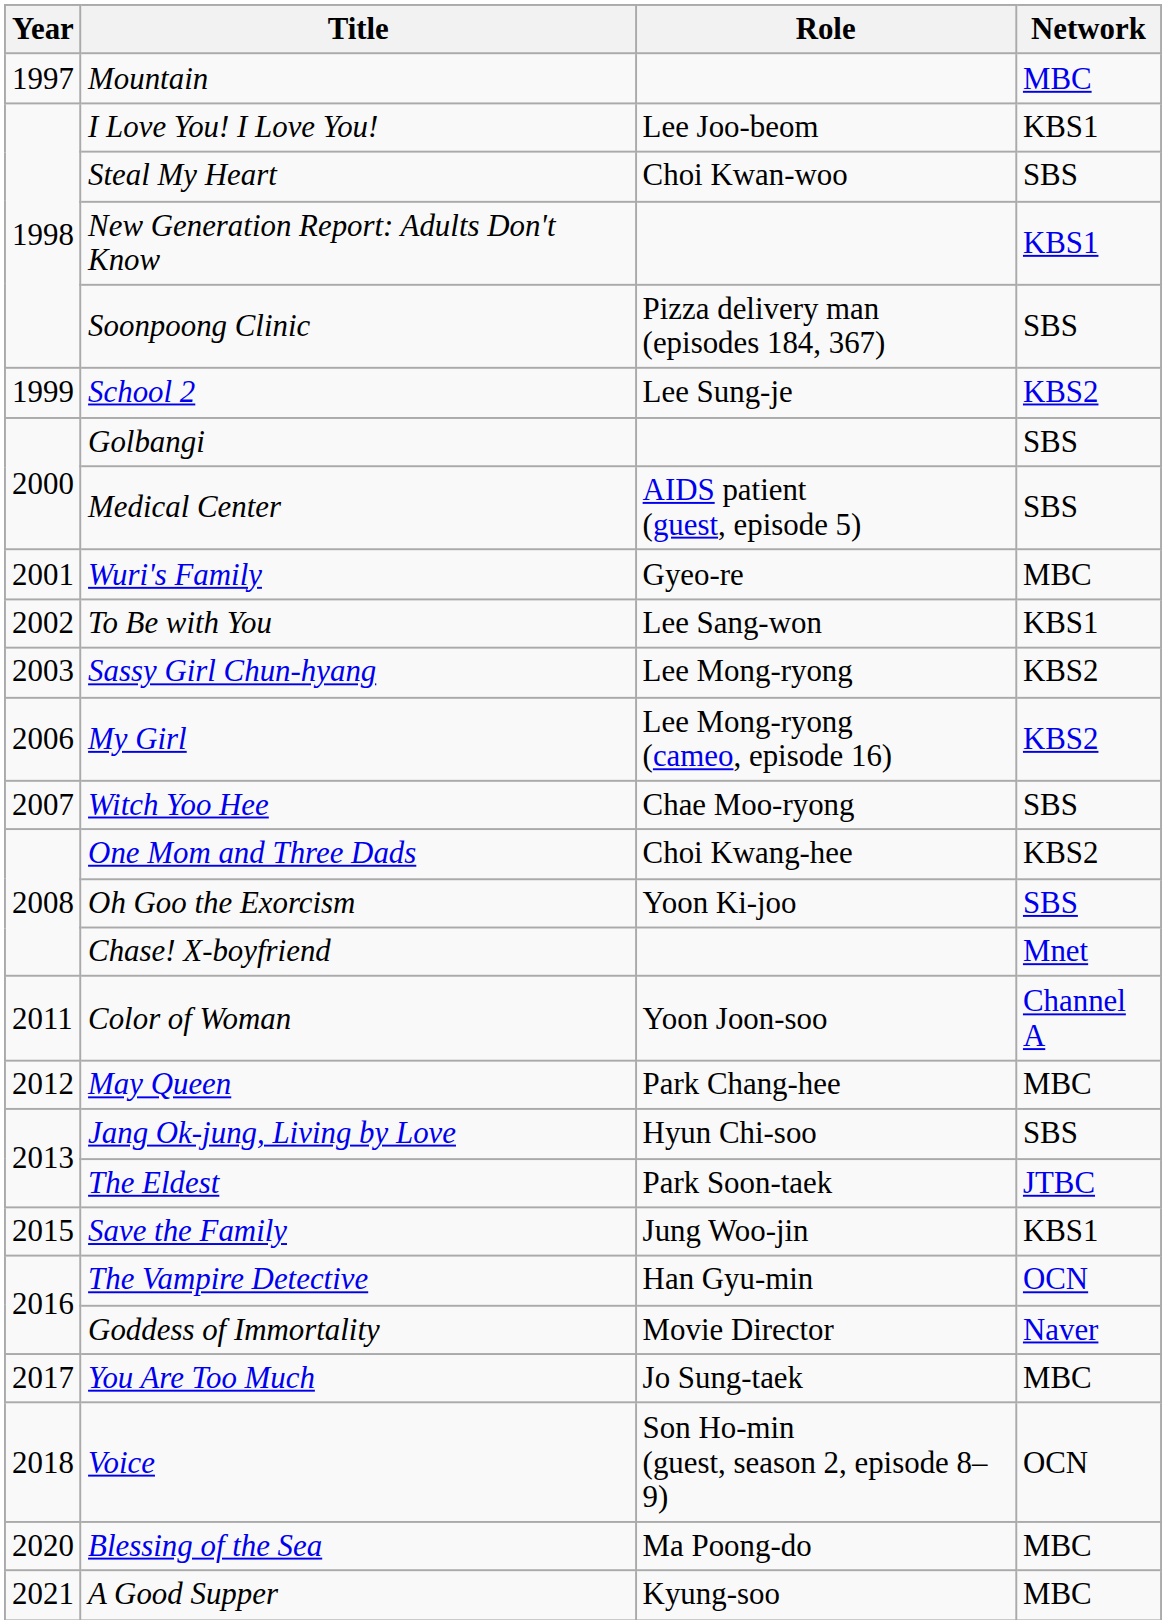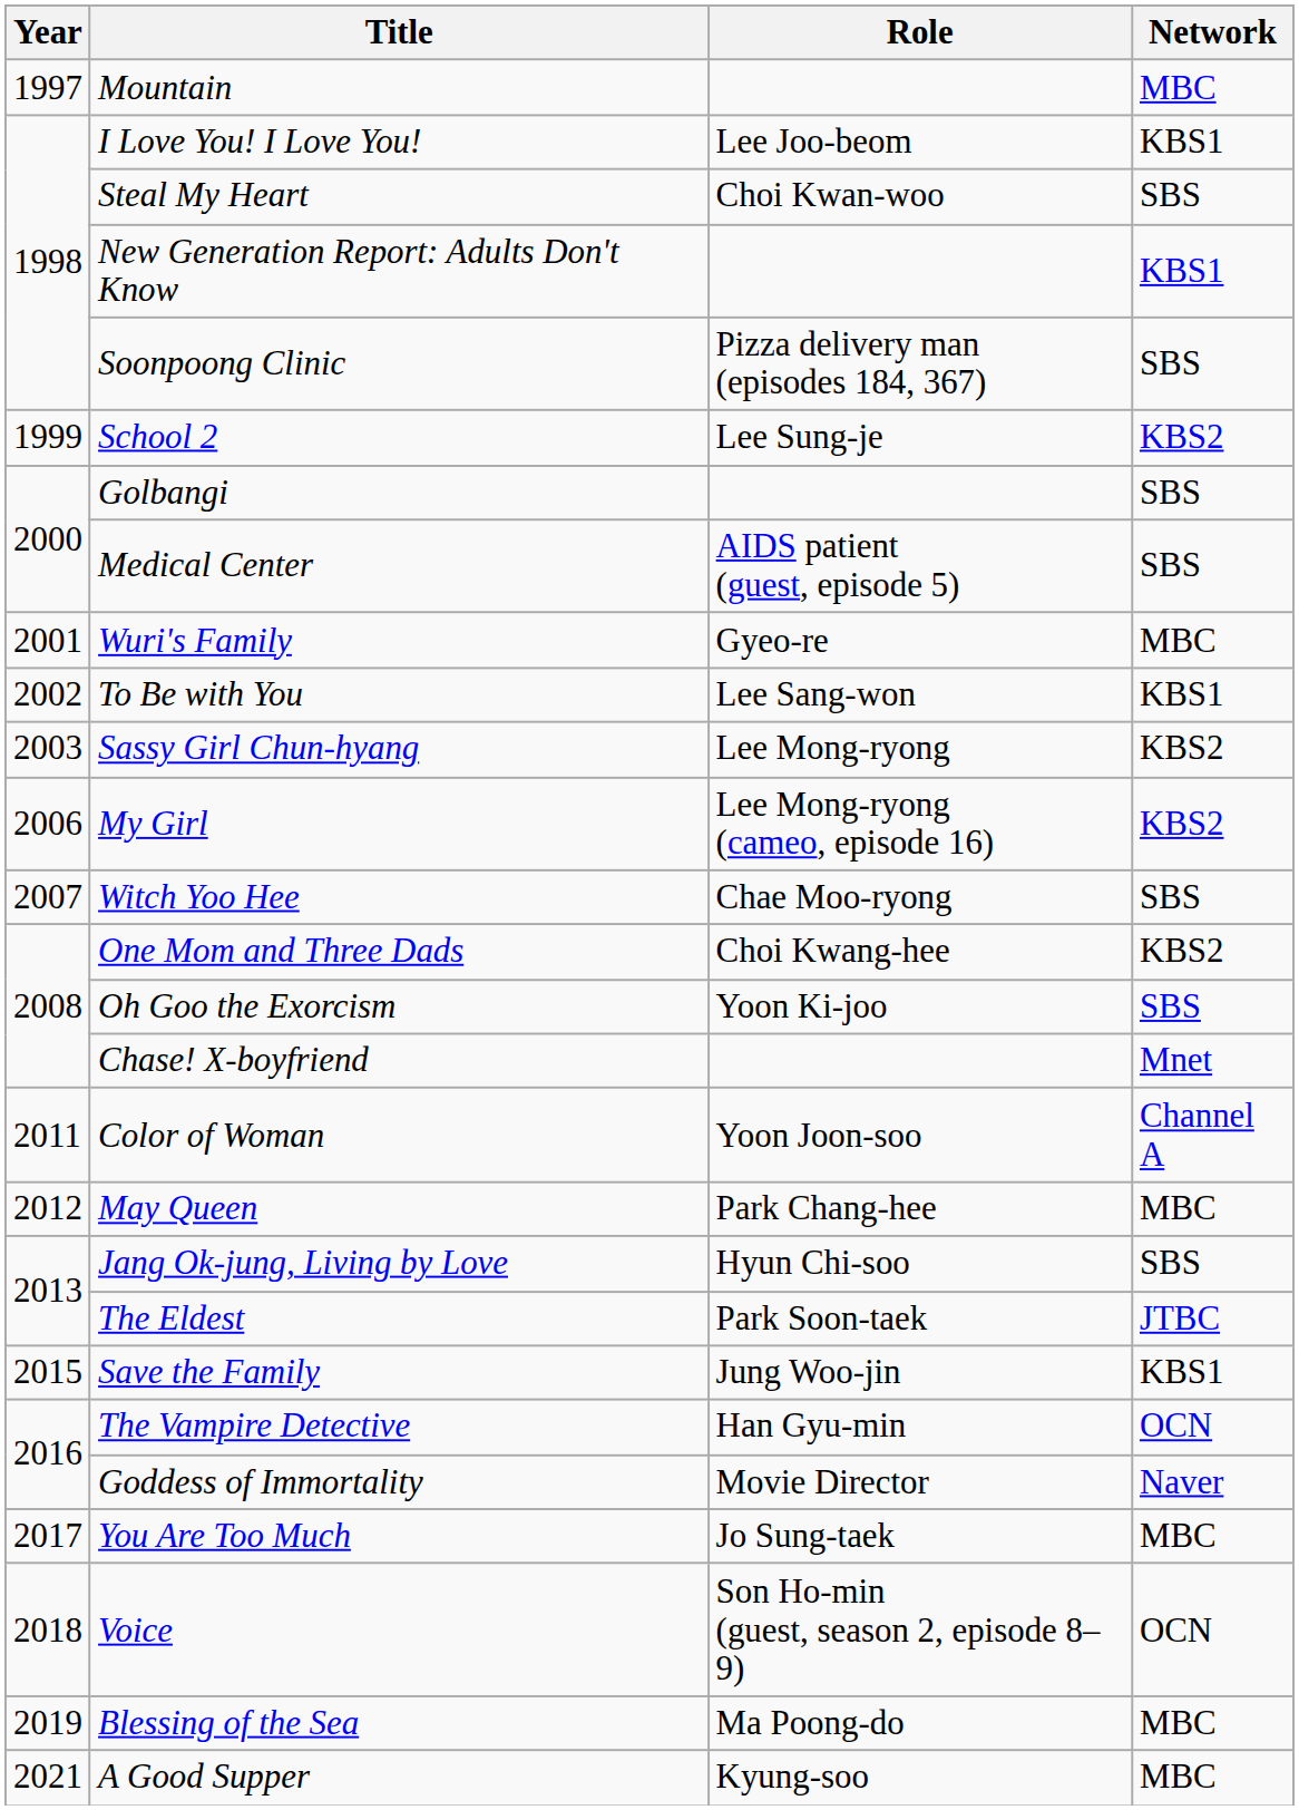Blessing of the Sea | Year: 2020 -> 2019
